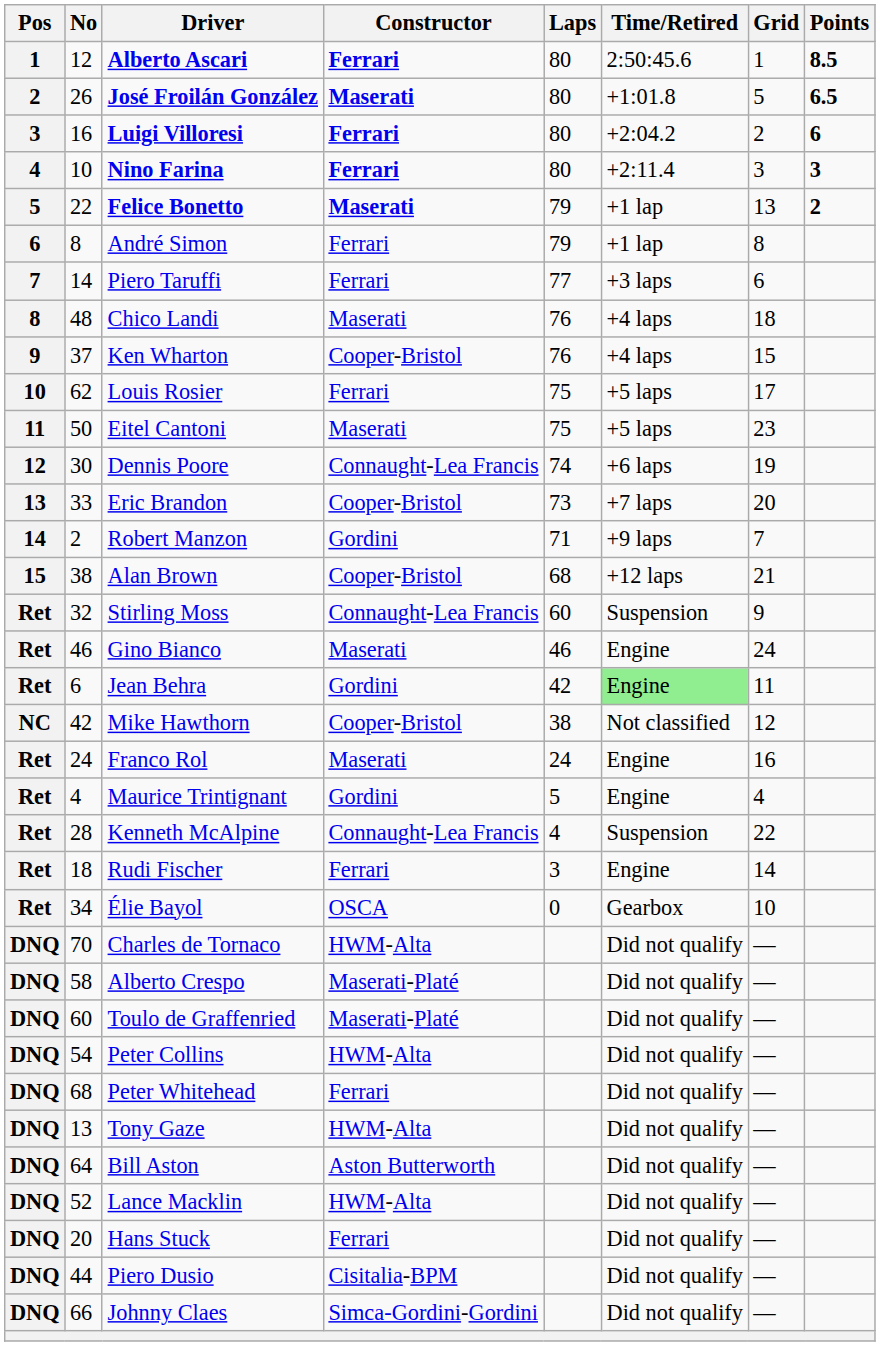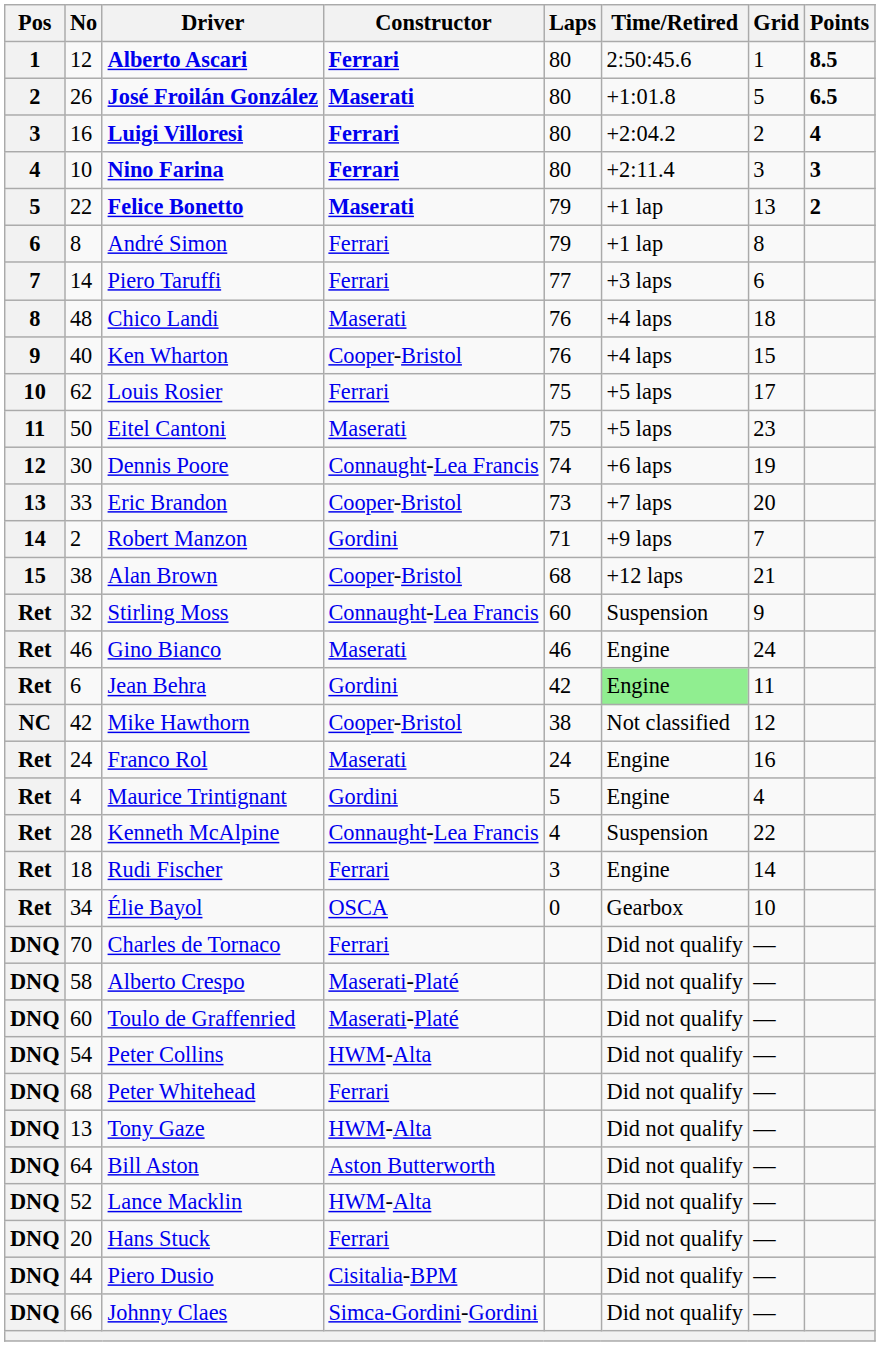Luigi Villoresi | Points: 6 -> 4
Ken Wharton | No: 37 -> 40
Charles de Tornaco | Constructor: HWM-Alta -> Ferrari
